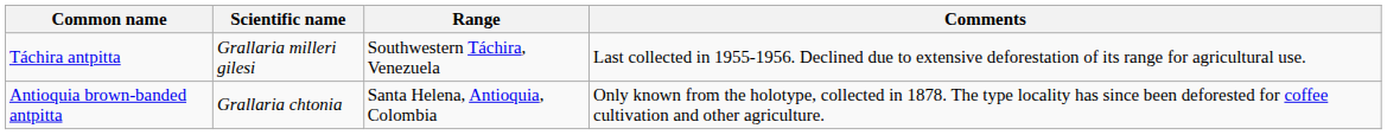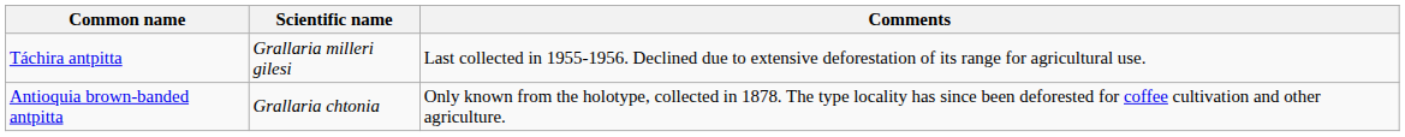- column: Range | Southwestern Táchira, Venezuela | Santa Helena, Antioquia, Colombia
